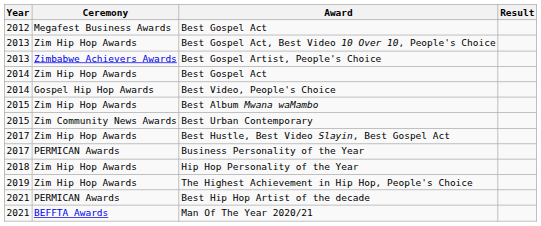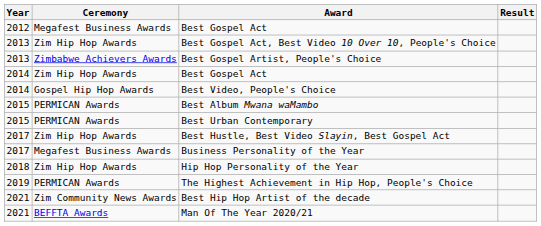Best Album Mwana waMambo | Ceremony: Zim Hip Hop Awards -> PERMICAN Awards
Best Urban Contemporary | Ceremony: Zim Community News Awards -> PERMICAN Awards
Business Personality of the Year | Ceremony: PERMICAN Awards -> Megafest Business Awards
The Highest Achievement in Hip Hop, People's Choice | Ceremony: Zim Hip Hop Awards -> PERMICAN Awards
Best Hip Hop Artist of the decade | Ceremony: PERMICAN Awards -> Zim Community News Awards
